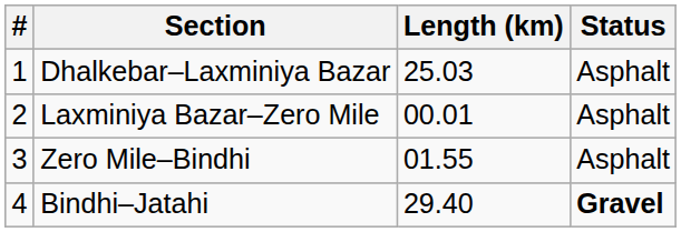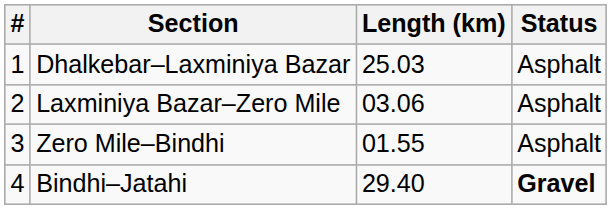Laxminiya Bazar–Zero Mile | Length (km): 00.01 -> 03.06
